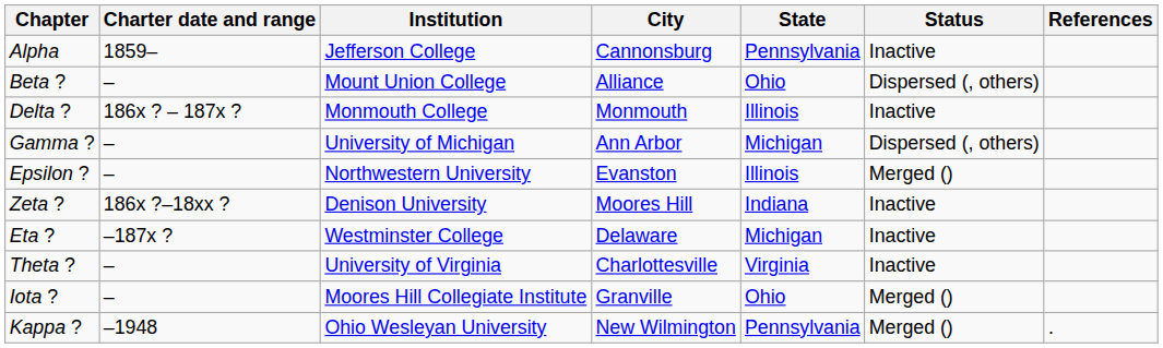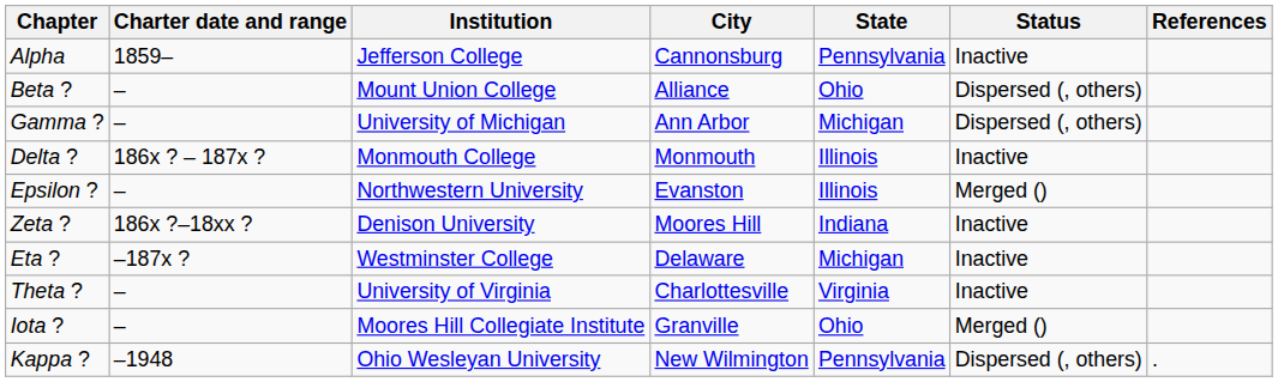rows swapped: Gamma ? <-> Delta ?
Kappa ? | Status: Merged () -> Dispersed (, others)
